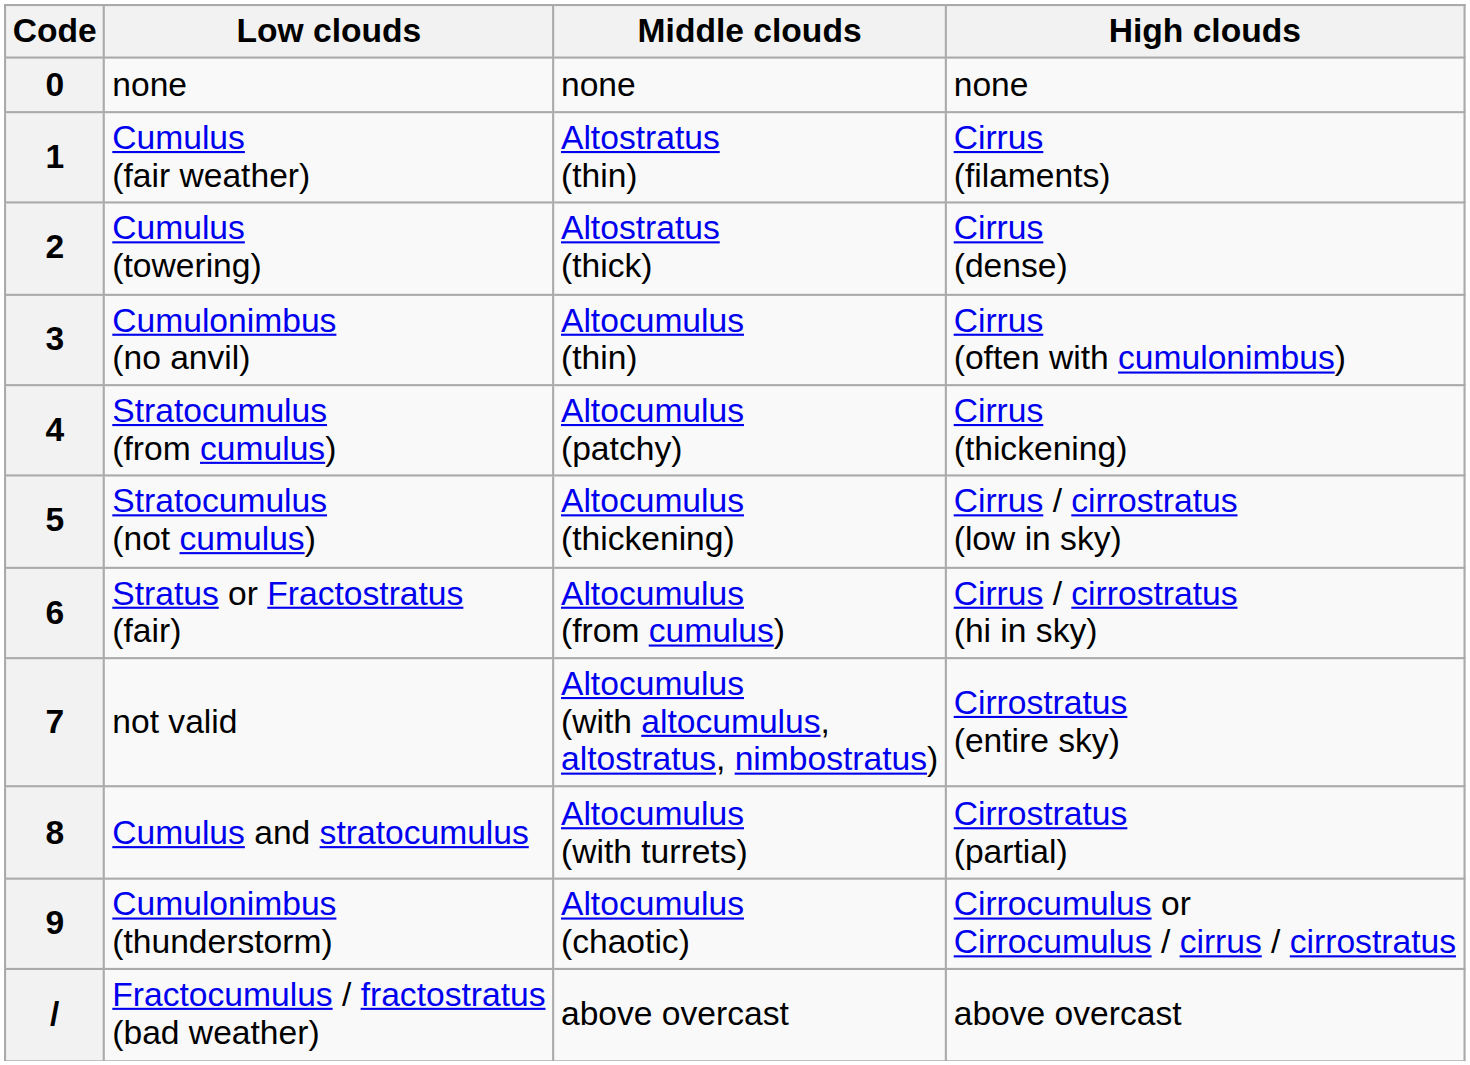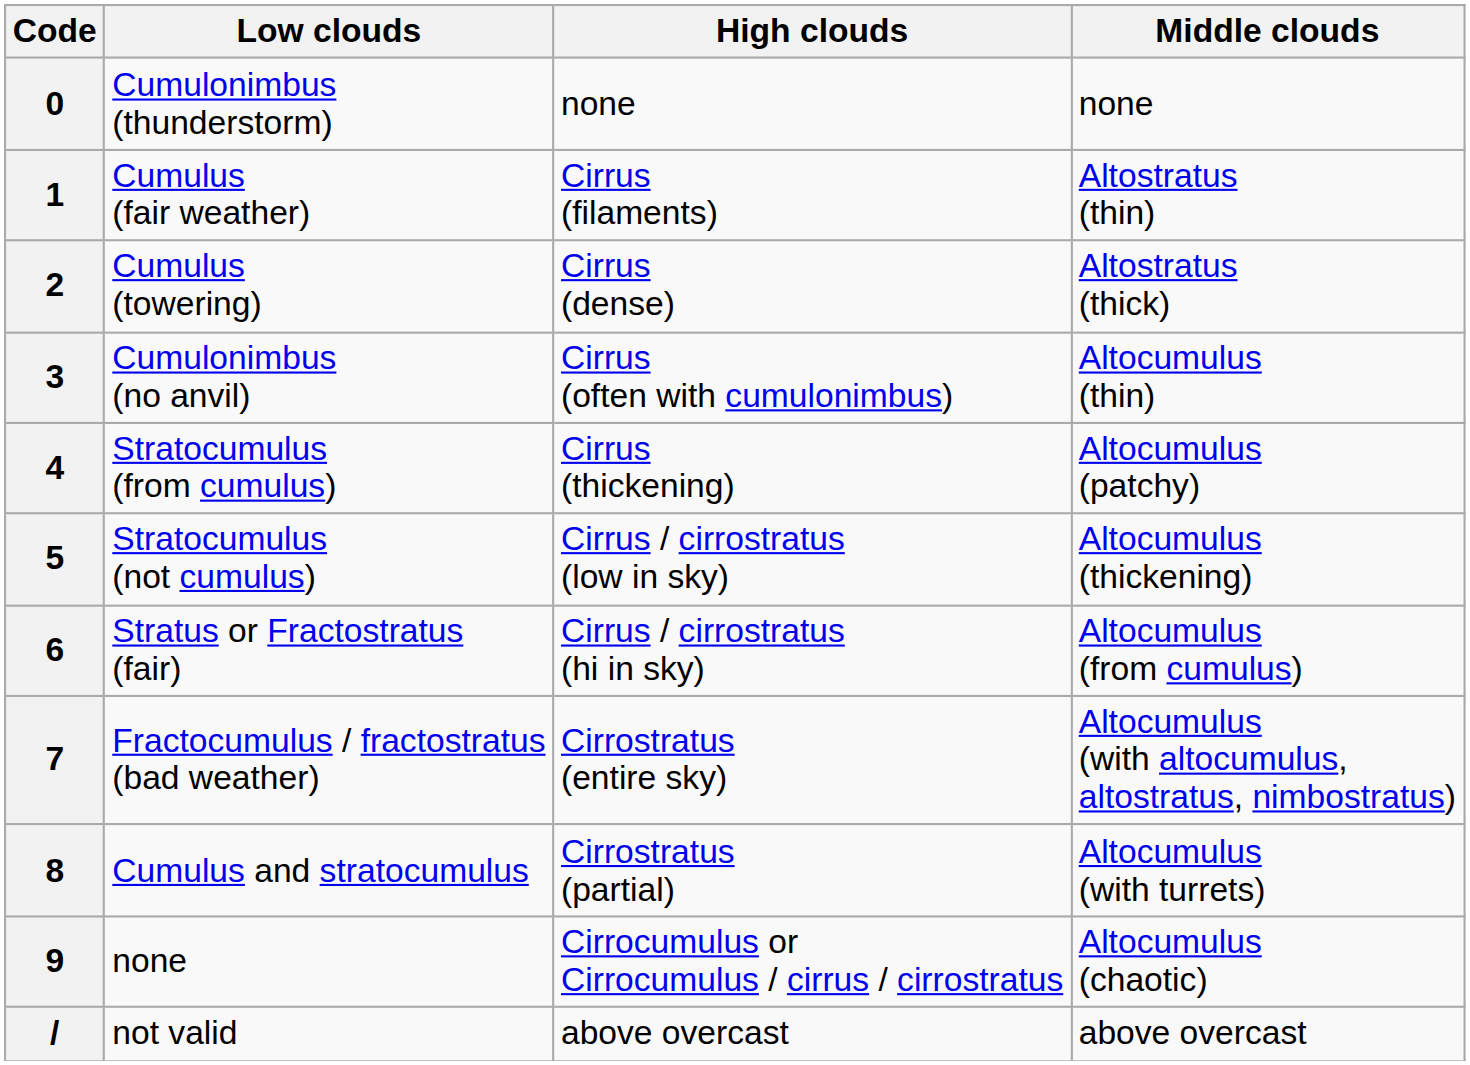columns swapped: Middle clouds <-> High clouds
0 | Low clouds: none -> Cumulonimbus (thunderstorm)
7 | Low clouds: not valid -> Fractocumulus / fractostratus (bad weather)
9 | Low clouds: Cumulonimbus (thunderstorm) -> none
/ | Low clouds: Fractocumulus / fractostratus (bad weather) -> not valid
